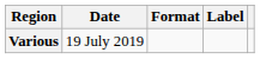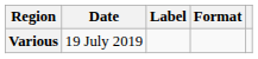columns swapped: Format <-> Label
